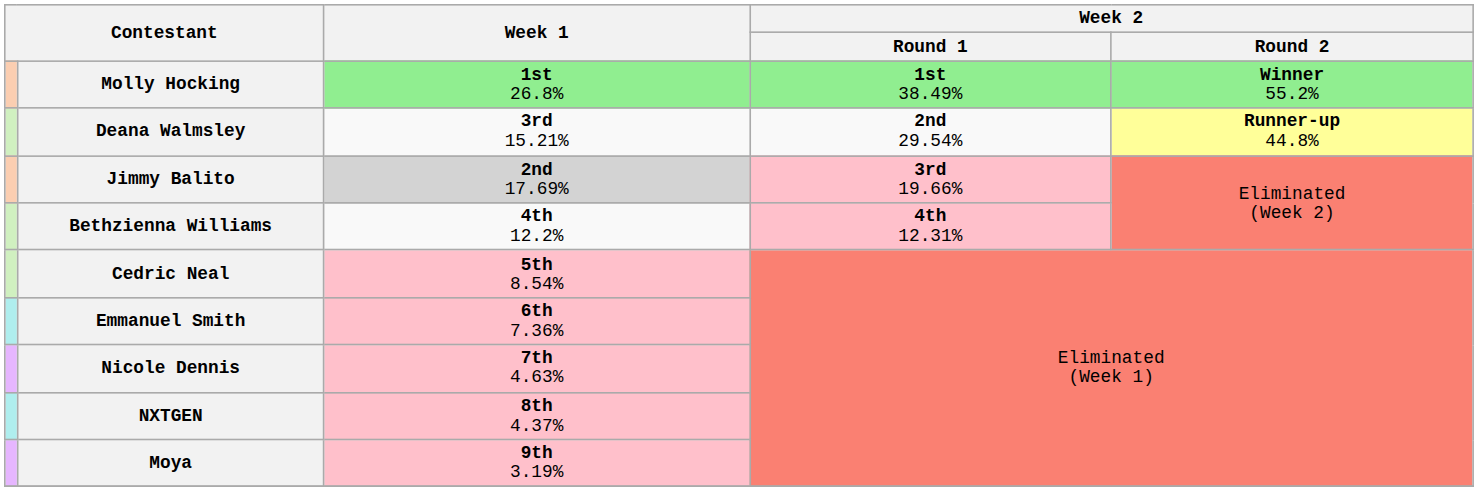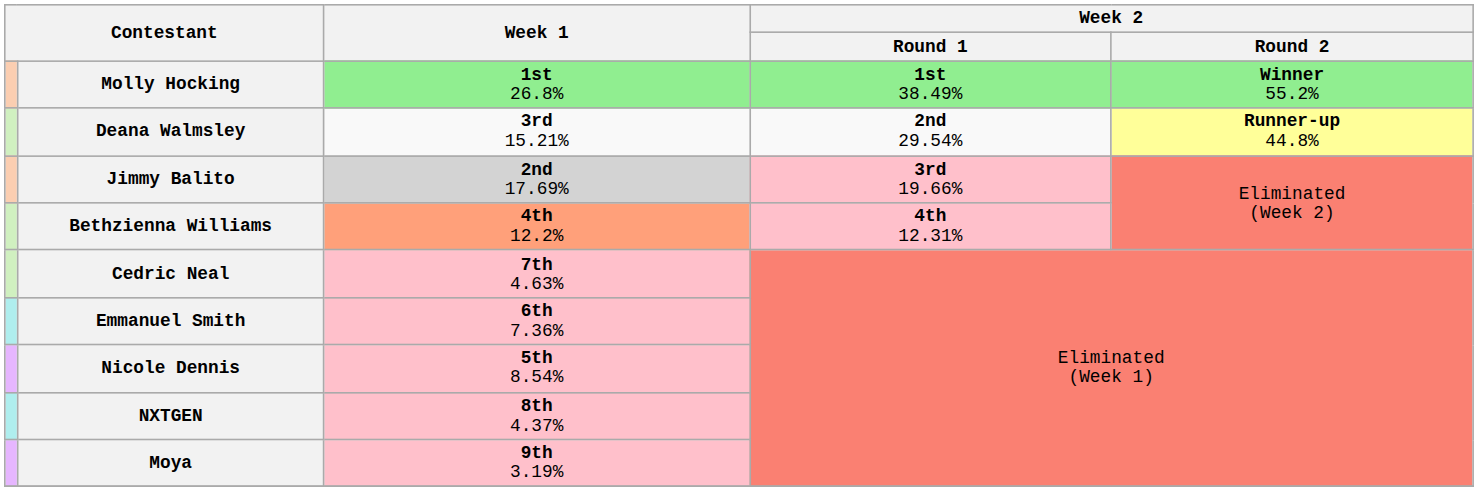Bethzienna Williams | Week 1: no background -> lightsalmon background
Cedric Neal | Week 1: 5th 8.54% -> 7th 4.63%
Nicole Dennis | Week 1: 7th 4.63% -> 5th 8.54%
